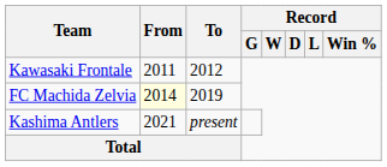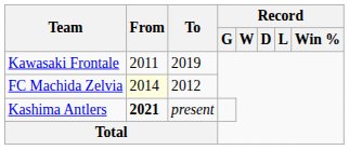Kawasaki Frontale | To: 2012 -> 2019
FC Machida Zelvia | To: 2019 -> 2012
Kashima Antlers | From: normal -> bold
